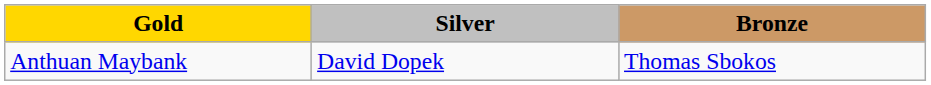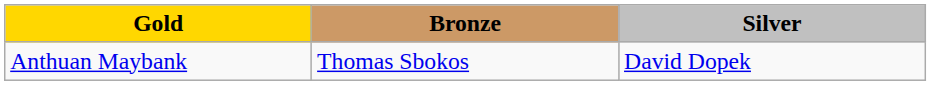columns swapped: Silver <-> Bronze
